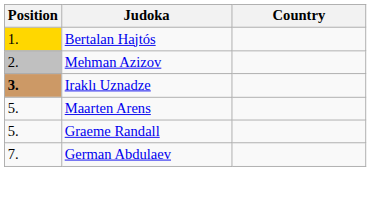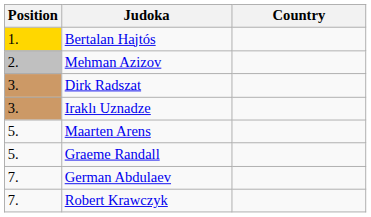+ row: 3. | Dirk Radszat
Iraklı Uznadze | Position: bold -> normal
+ row: 7. | Robert Krawczyk
